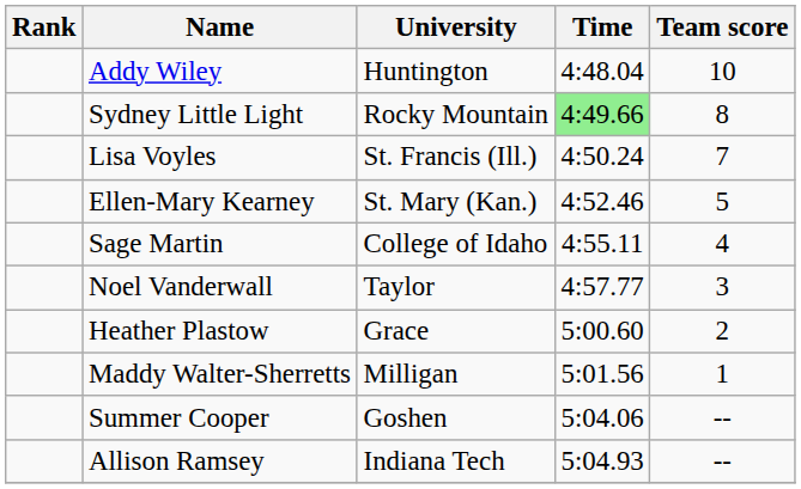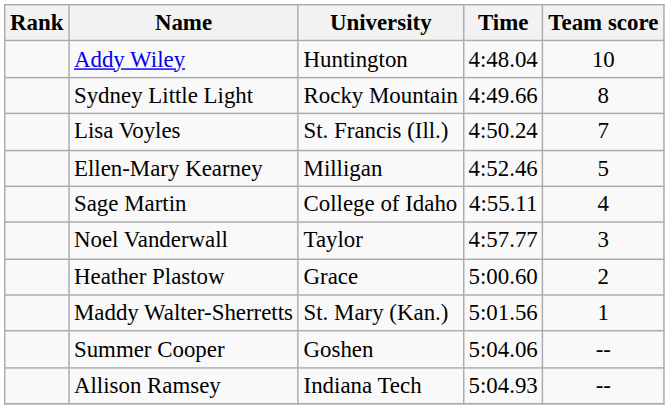Sydney Little Light | Time: lightgreen background -> no background
Ellen-Mary Kearney | University: St. Mary (Kan.) -> Milligan
Maddy Walter-Sherretts | University: Milligan -> St. Mary (Kan.)
